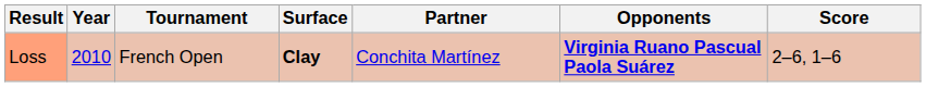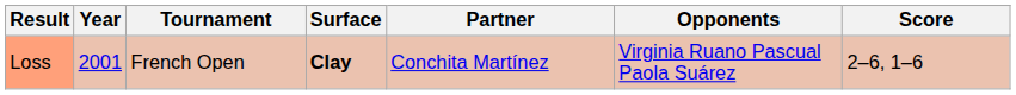Loss | Year: 2010 -> 2001
Loss | Opponents: bold -> normal
